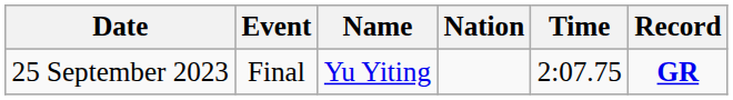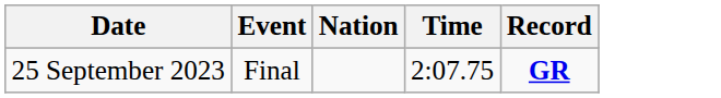- column: Name | Yu Yiting
